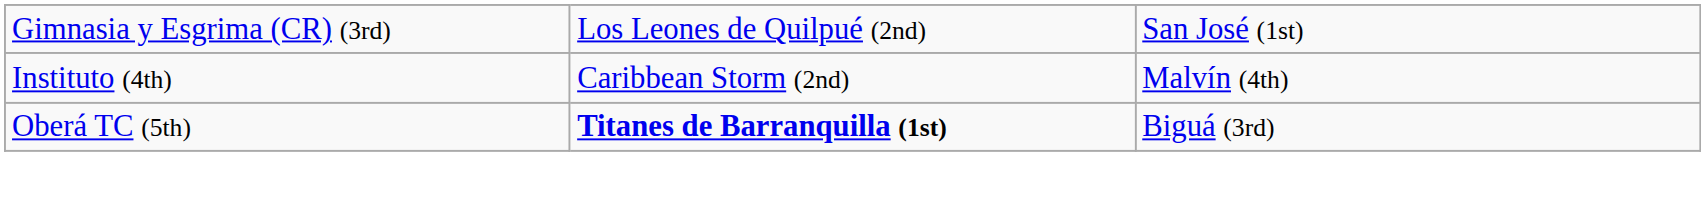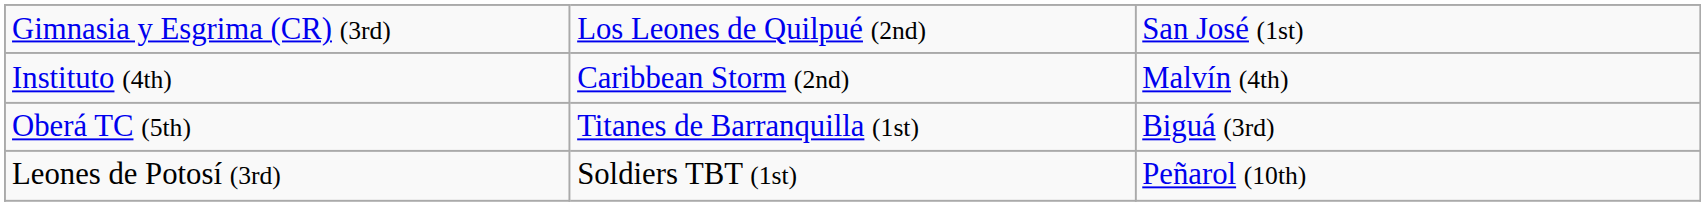Oberá TC (5th) | column 2: bold -> normal
+ row: Leones de Potosí (3rd) | Soldiers TBT (1st) | Peñarol (10th)
